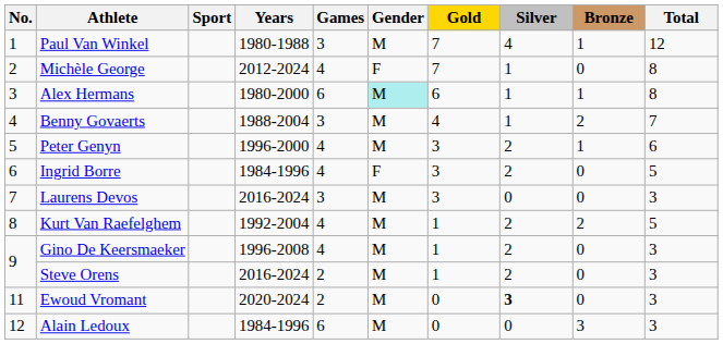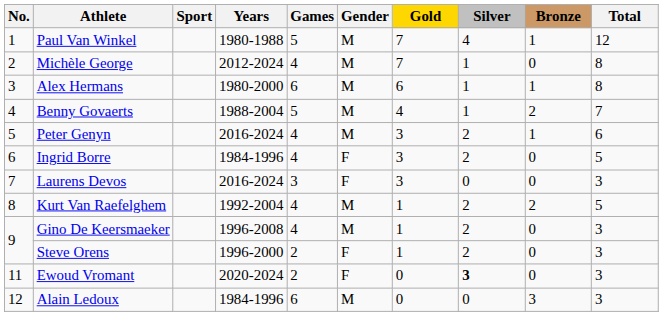Paul Van Winkel | Games: 3 -> 5
Michèle George | Gender: F -> M
Alex Hermans | Gender: paleturquoise background -> no background
Benny Govaerts | Games: 3 -> 5
Peter Genyn | Years: 1996-2000 -> 2016-2024
Laurens Devos | Gender: M -> F
Steve Orens | Years: 2016-2024 -> 1996-2000
Steve Orens | Gender: M -> F
Ewoud Vromant | Gender: M -> F
